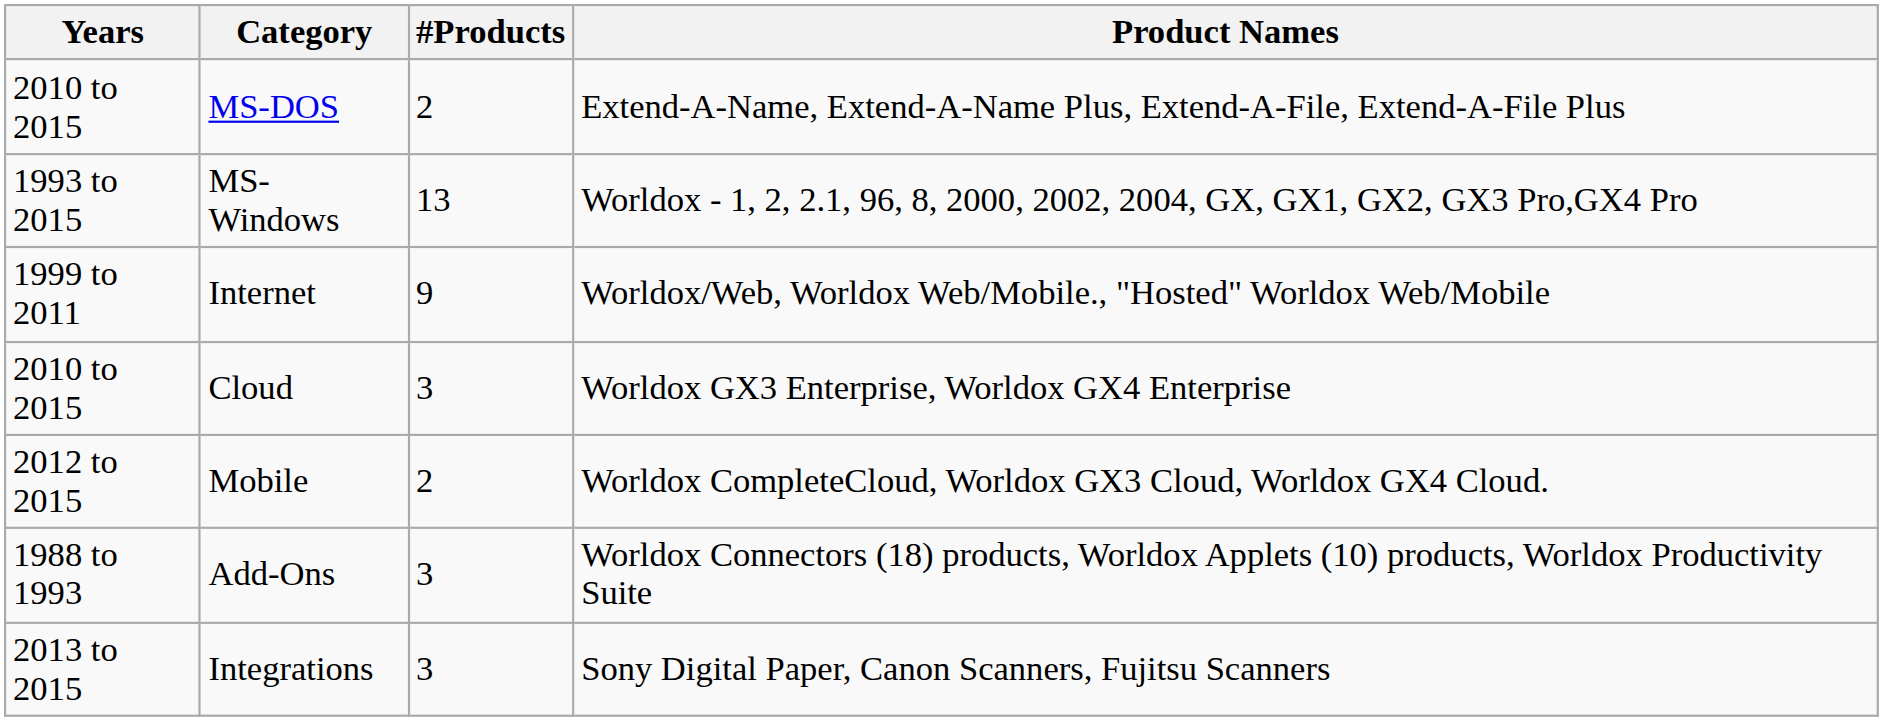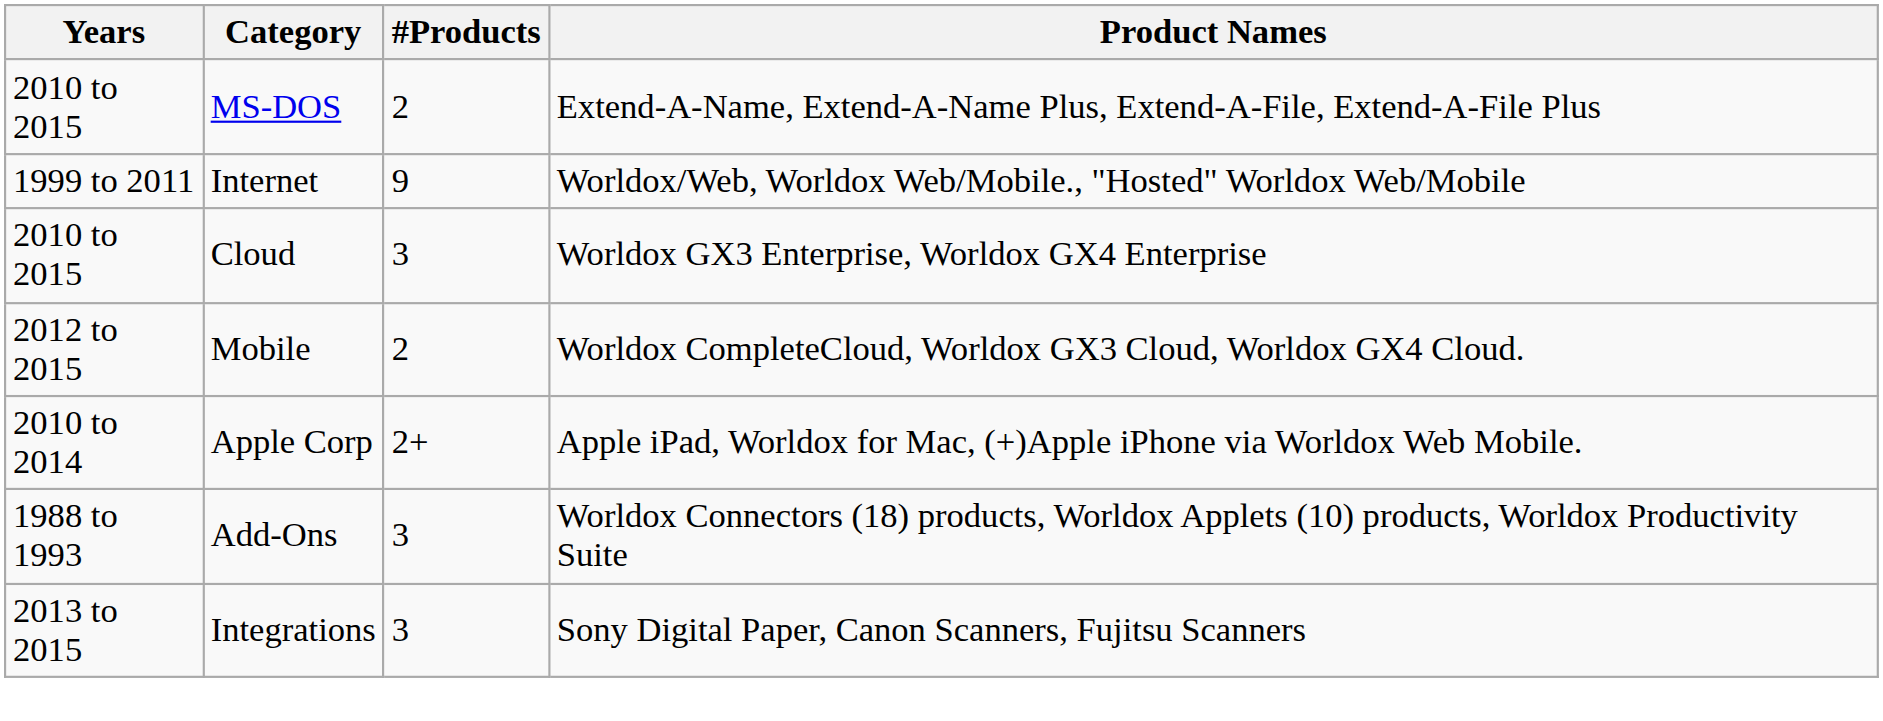- row: 1993 to 2015 | MS-Windows | 13 | Worldox - 1, 2, 2.1, 96, 8, 2000, 2002, 2004, GX, GX1, GX2, GX3 Pro,GX4 Pro
+ row: 2010 to 2014 | Apple Corp | 2+ | Apple iPad, Worldox for Mac, (+)Apple iPhone via Worldox Web Mobile.
